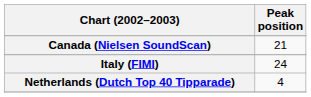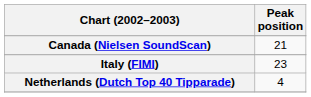Italy (FIMI) | Peak position: 24 -> 23
